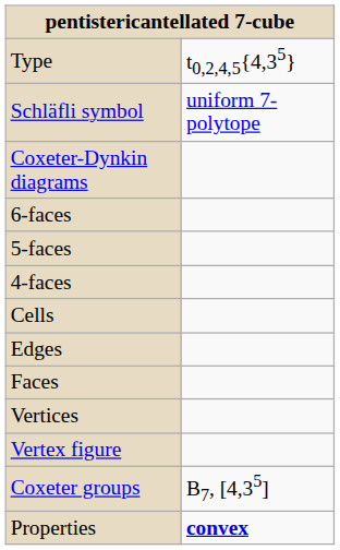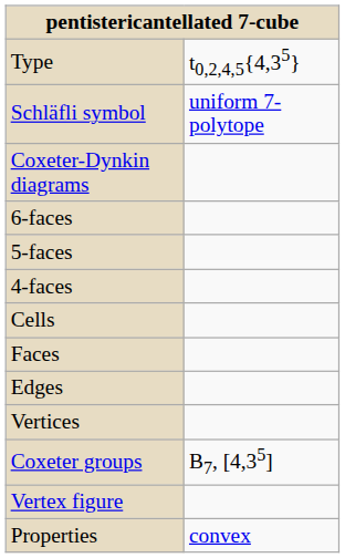rows swapped: Faces <-> Edges
rows swapped: Vertex figure <-> Coxeter groups
Properties | column 2: bold -> normal
